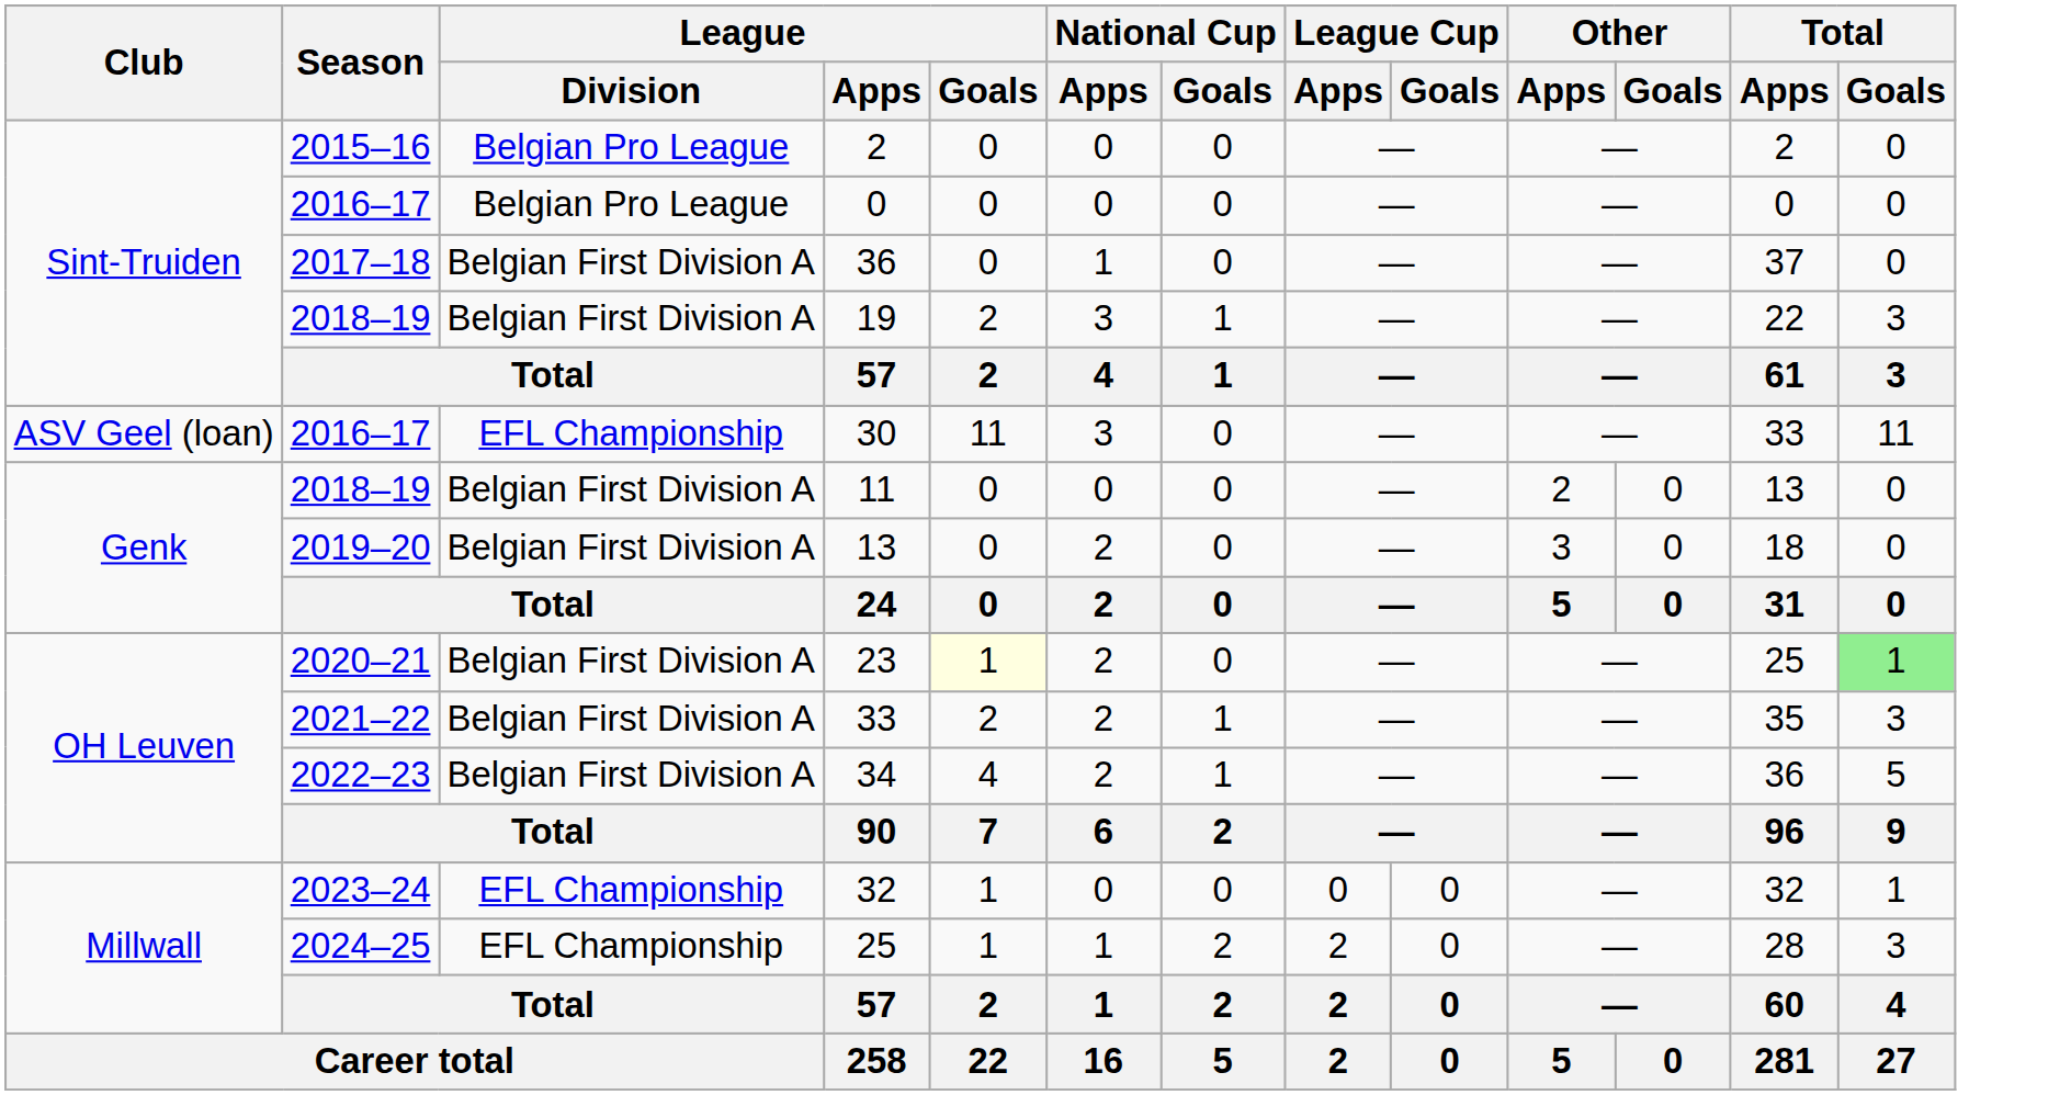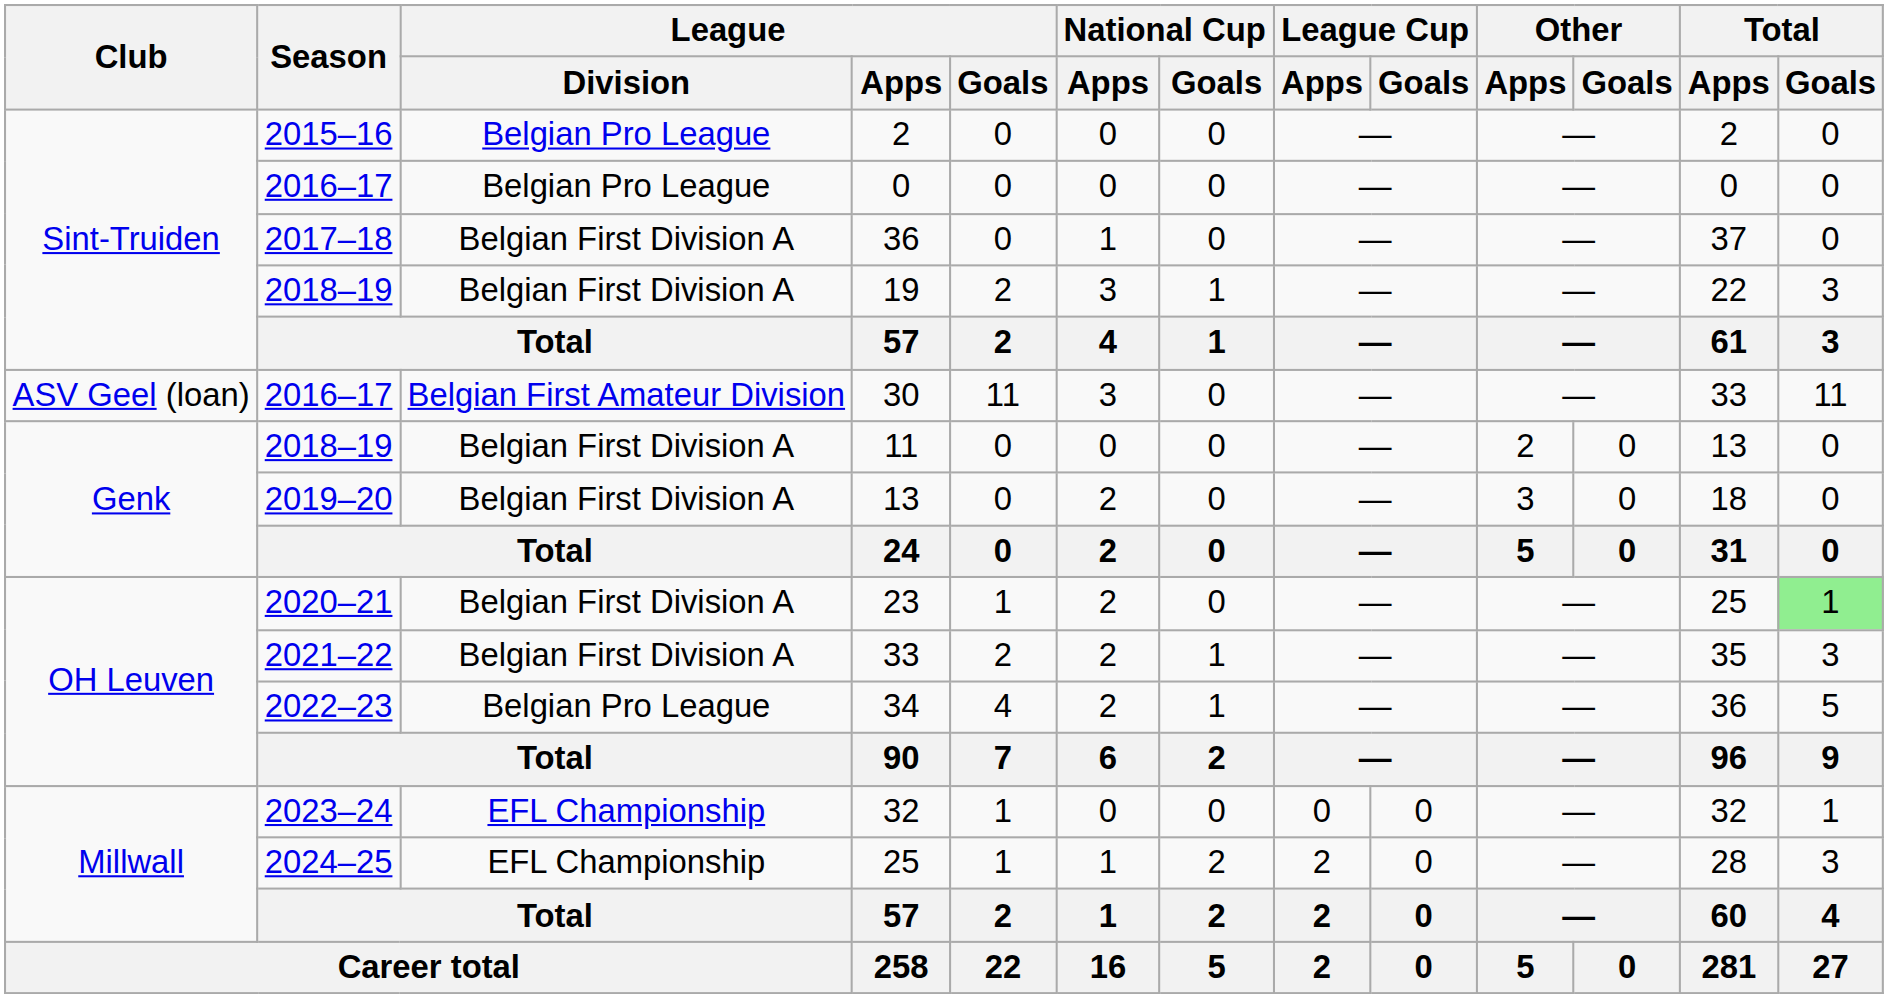30 | League / Division: EFL Championship -> Belgian First Amateur Division
23 | League / Goals: lightyellow background -> no background
34 | League / Division: Belgian First Division A -> Belgian Pro League
